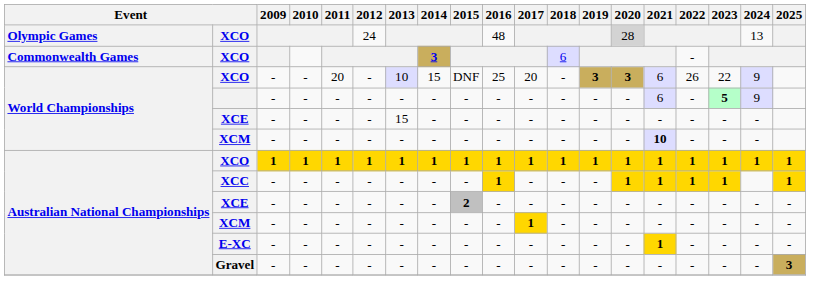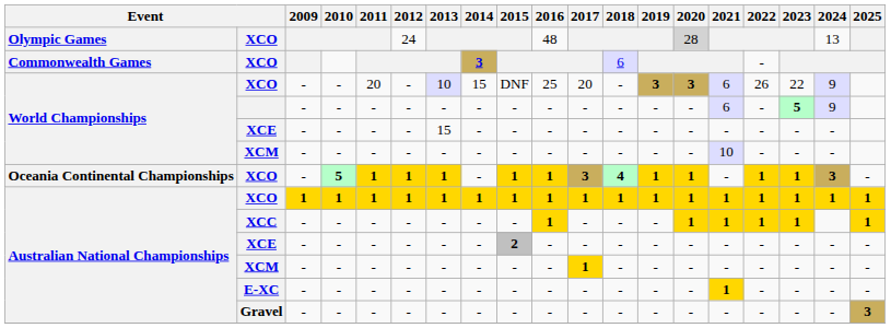World Championships / XCM | 2021: bold -> normal
+ row: Oceania Continental Championships | XCO | - | 5 | 1 | 1 | 1 | - | 1 | 1 | 3 | 4 | 1 | 1 | - | 1 | 1 | 3 | -
